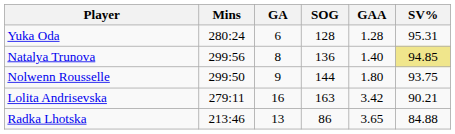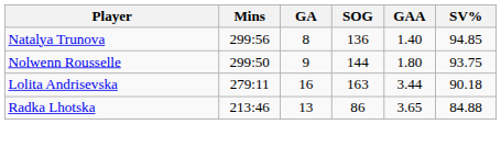- row: Yuka Oda | 280:24 | 6 | 128 | 1.28 | 95.31
Natalya Trunova | SV%: khaki background -> no background
Lolita Andrisevska | GAA: 3.42 -> 3.44
Lolita Andrisevska | SV%: 90.21 -> 90.18
